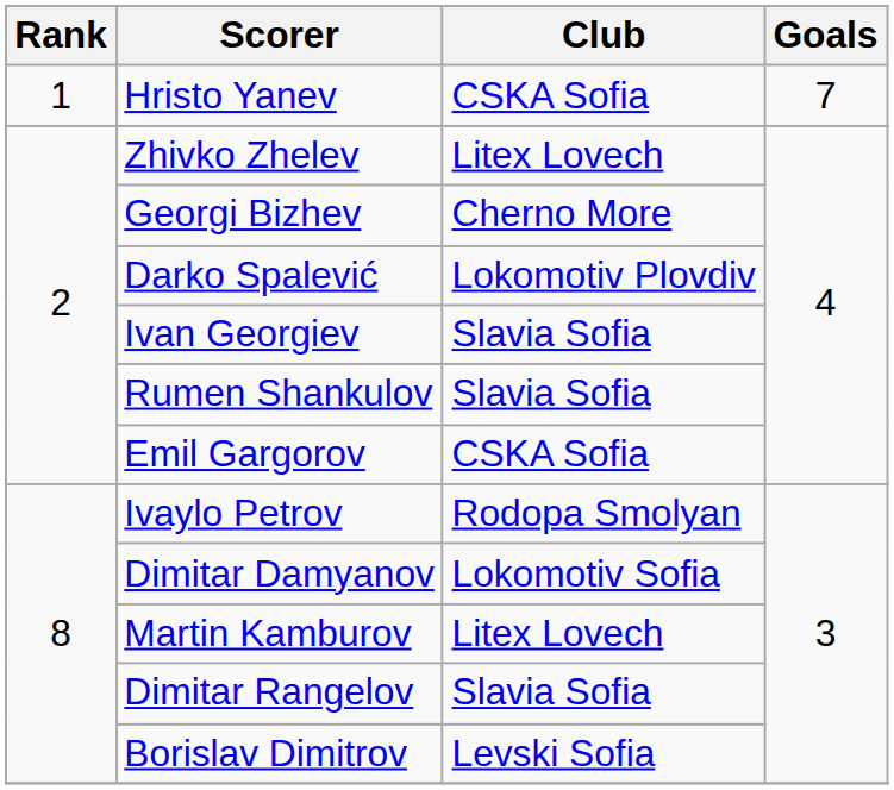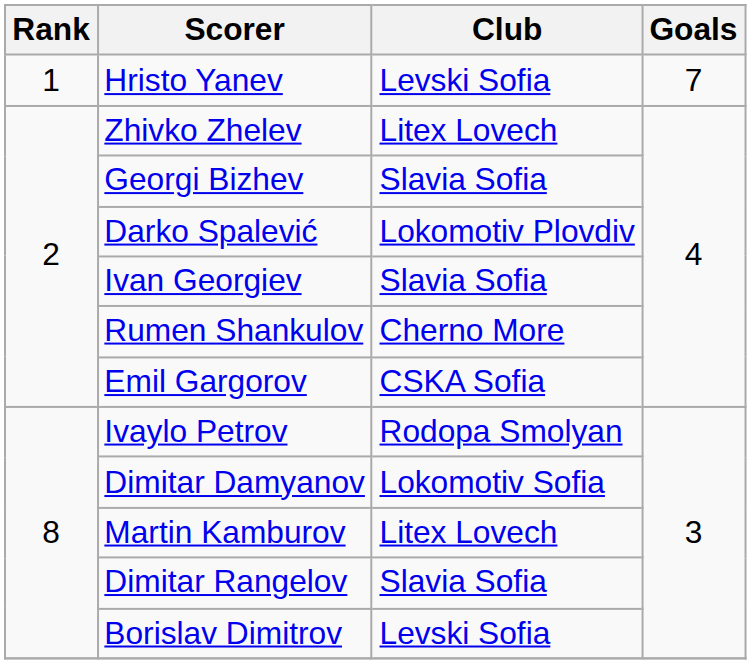Hristo Yanev | Club: CSKA Sofia -> Levski Sofia
Georgi Bizhev | Club: Cherno More -> Slavia Sofia
Rumen Shankulov | Club: Slavia Sofia -> Cherno More
